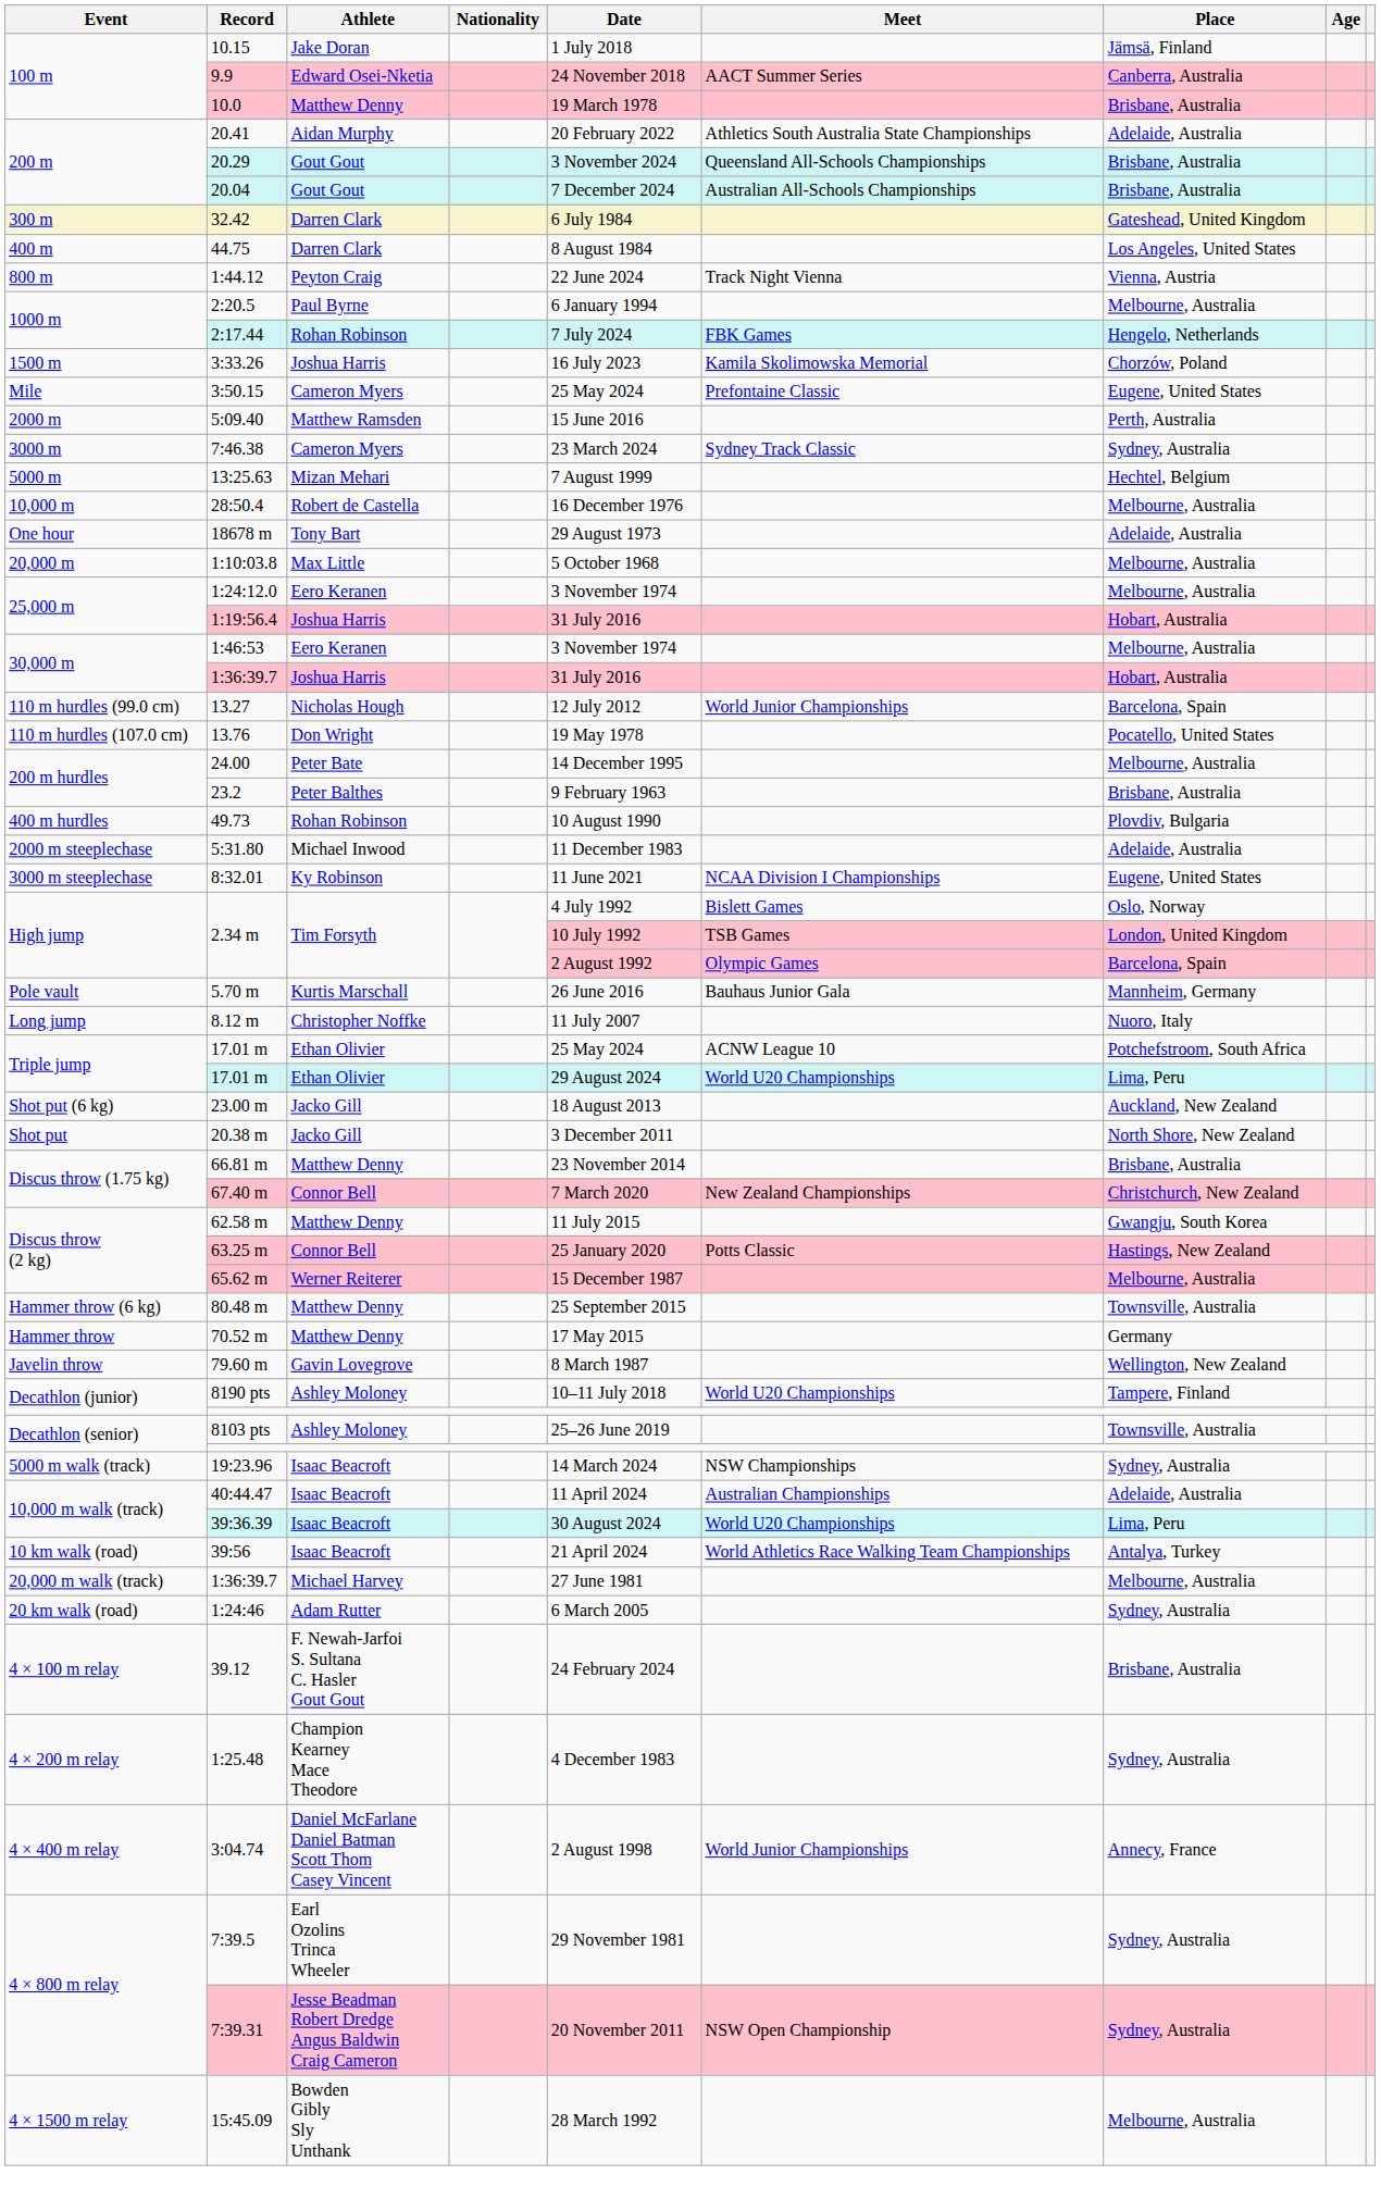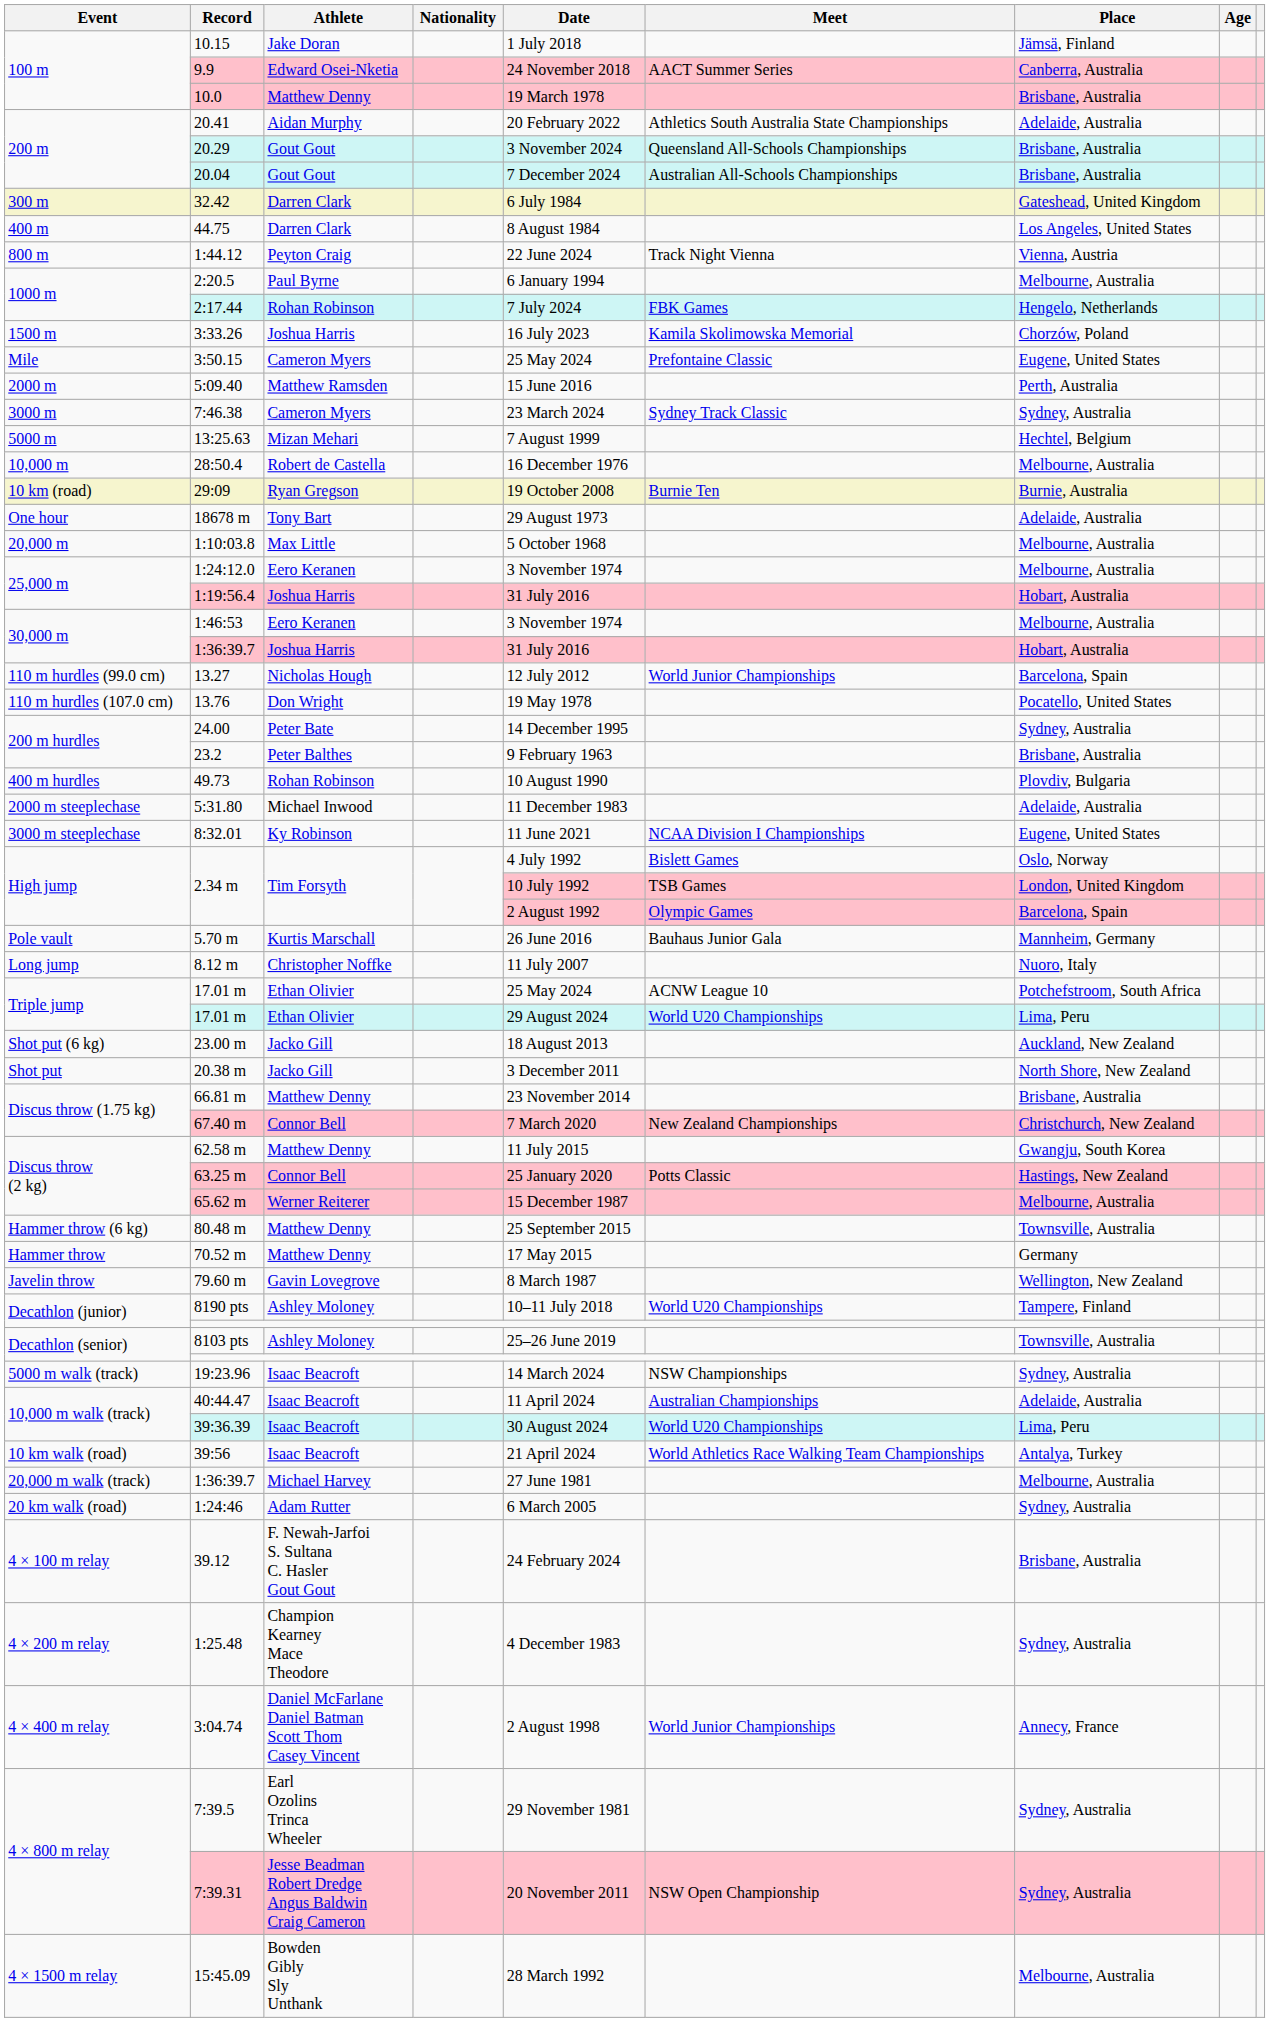+ row: 10 km (road) | 29:09 | Ryan Gregson | 19 October 2008 | Burnie Ten | Burnie, Australia
24.00 | Place: Melbourne, Australia -> Sydney, Australia
